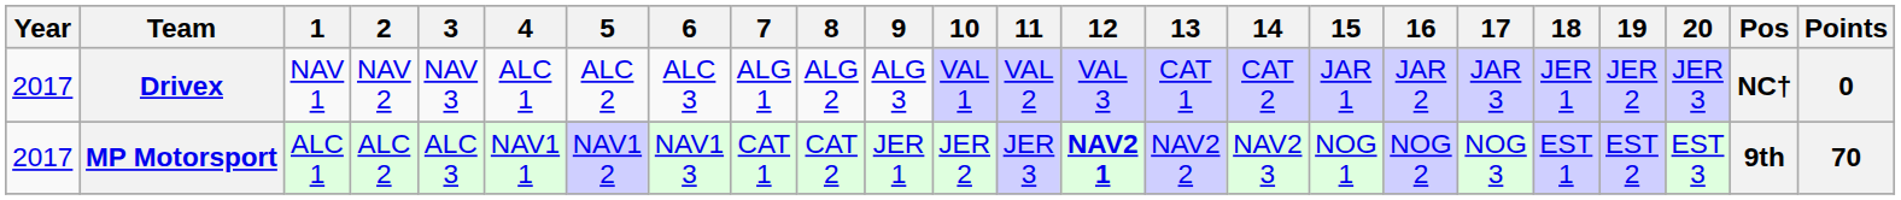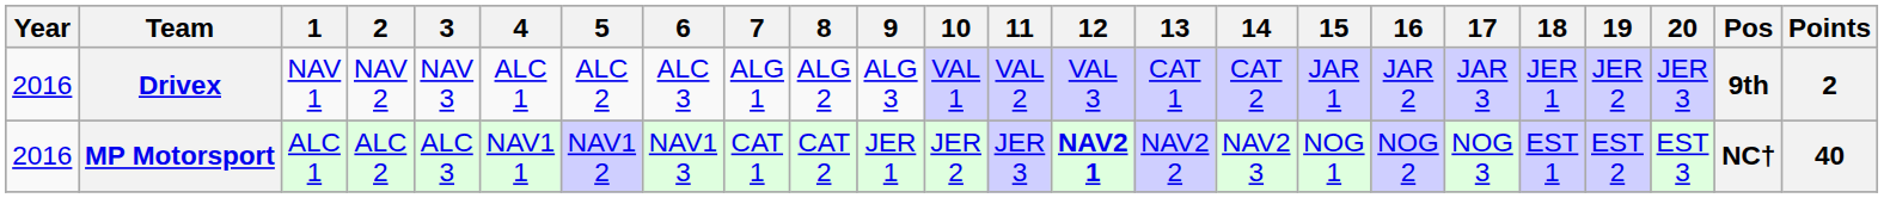Drivex | Year: 2017 -> 2016
Drivex | Pos: NC† -> 9th
Drivex | Points: 0 -> 2
MP Motorsport | Year: 2017 -> 2016
MP Motorsport | Pos: 9th -> NC†
MP Motorsport | Points: 70 -> 40
